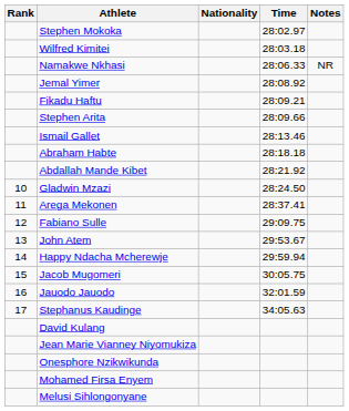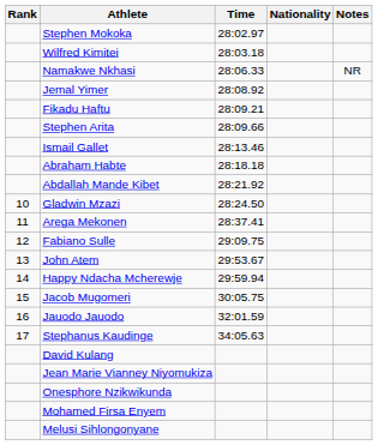columns swapped: Nationality <-> Time
